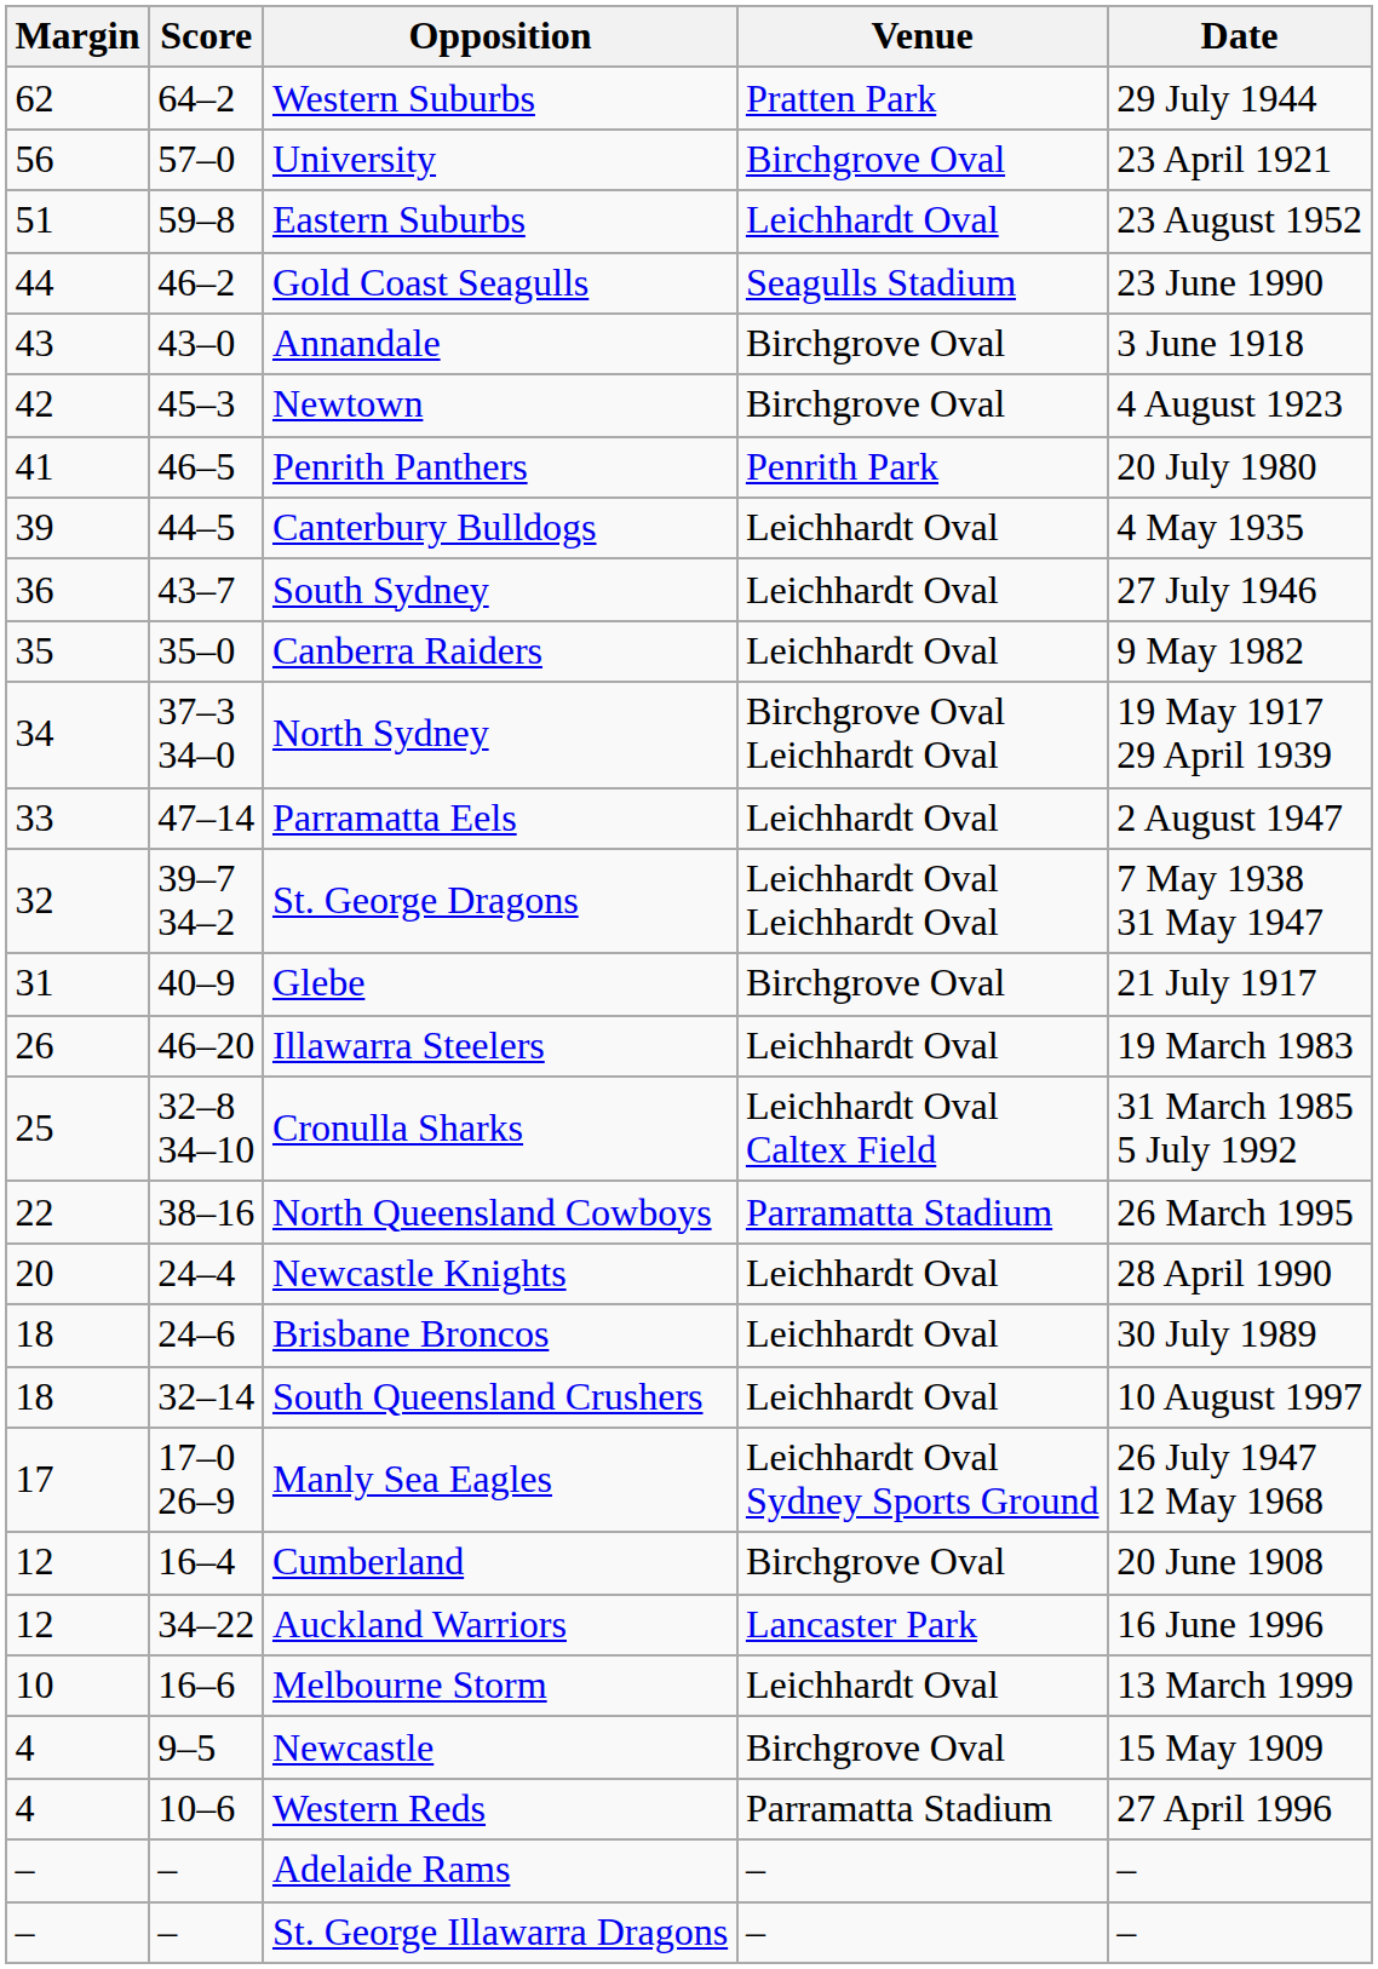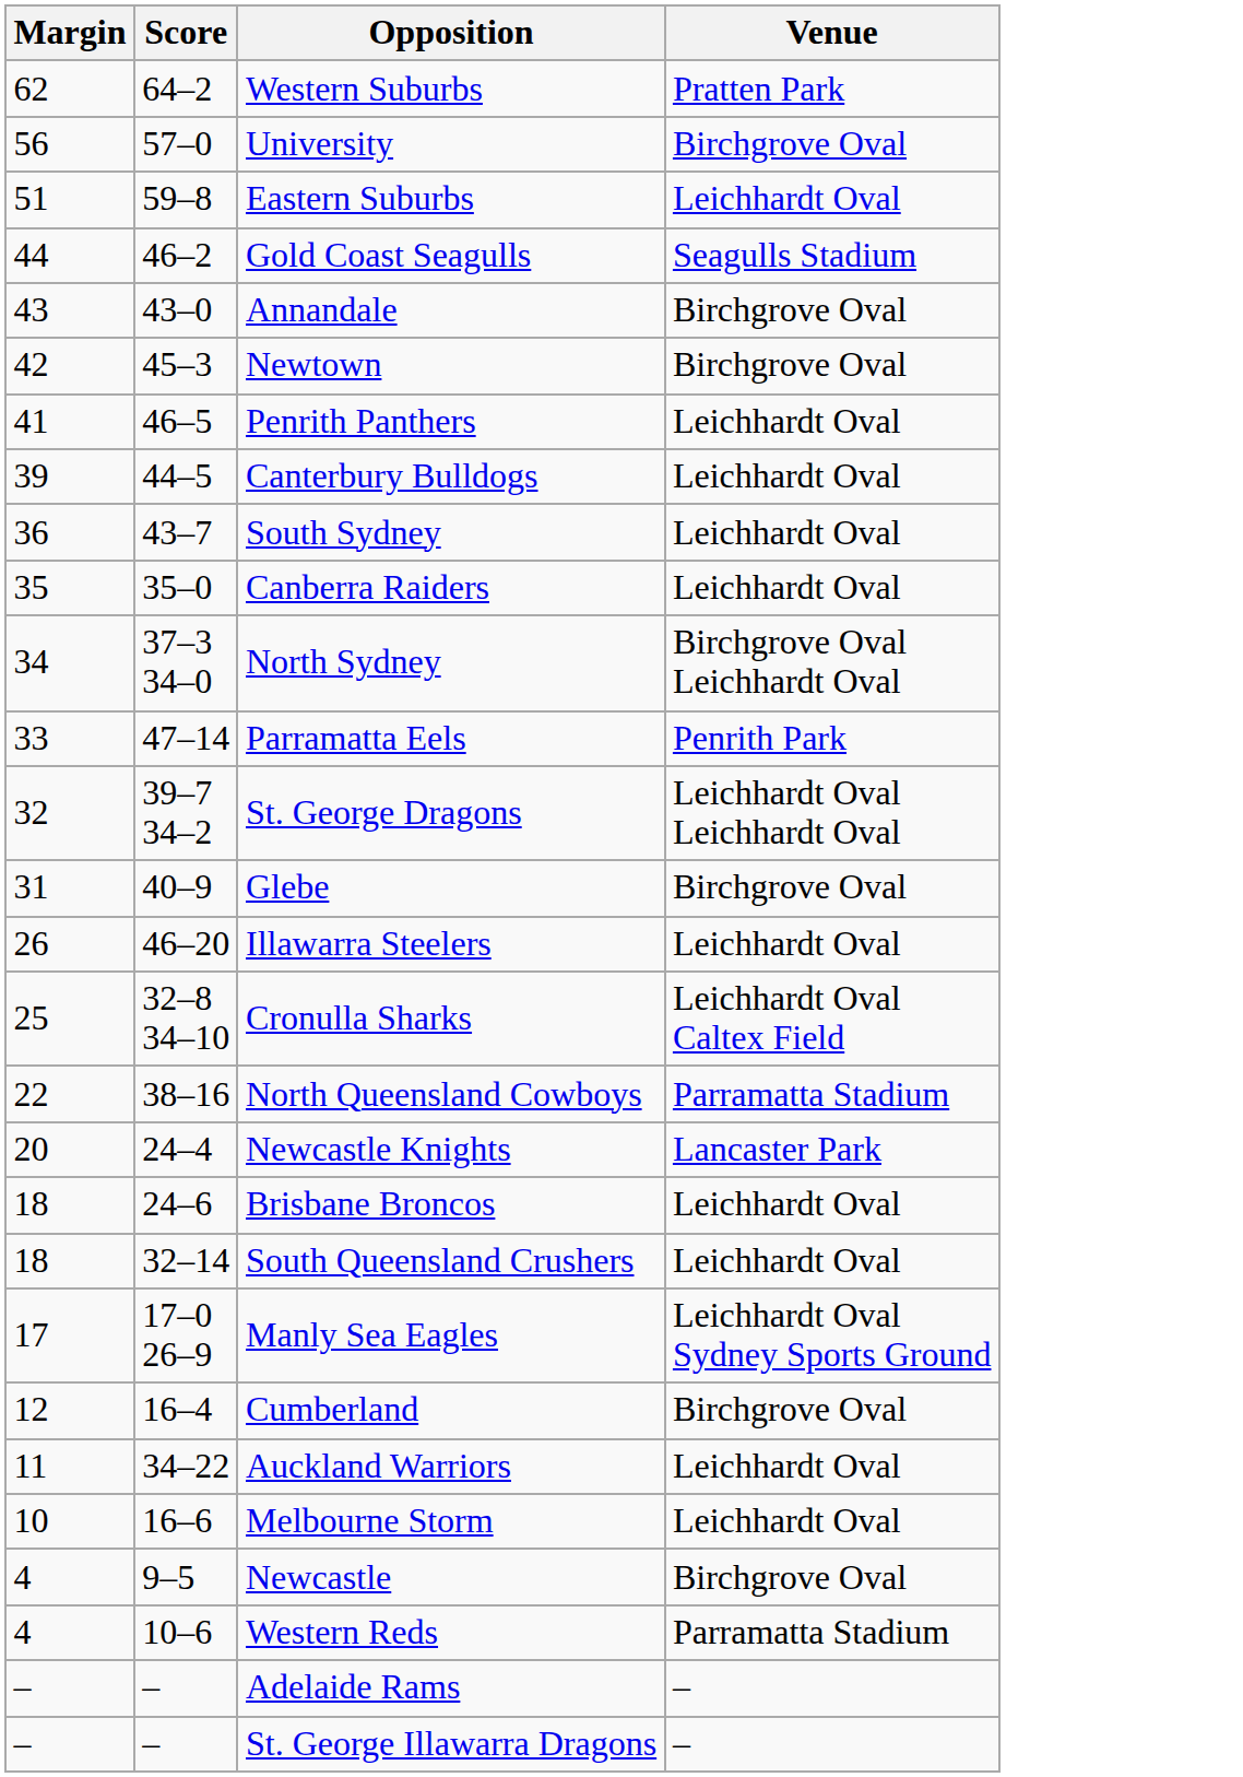- column: Date | 29 July 1944 | 23 April 1921 | 23 August 1952 | 23 June 1990 | 3 June 1918 | 4 August 1923 | 20 July 1980 | 4 May 1935 | 27 July 1946 | 9 May 1982 | 19 May 1917 29 April 1939 | 2 August 1947 | 7 May 1938 31 May 1947 | 21 July 1917 | 19 March 1983 | 31 March 1985 5 July 1992 | 26 March 1995 | 28 April 1990 | 30 July 1989 | 10 August 1997 | 26 July 1947 12 May 1968 | 20 June 1908 | 16 June 1996 | 13 March 1999 | 15 May 1909 | 27 April 1996 | – | –
Penrith Panthers | Venue: Penrith Park -> Leichhardt Oval
Parramatta Eels | Venue: Leichhardt Oval -> Penrith Park
Newcastle Knights | Venue: Leichhardt Oval -> Lancaster Park
Auckland Warriors | Margin: 12 -> 11
Auckland Warriors | Venue: Lancaster Park -> Leichhardt Oval
